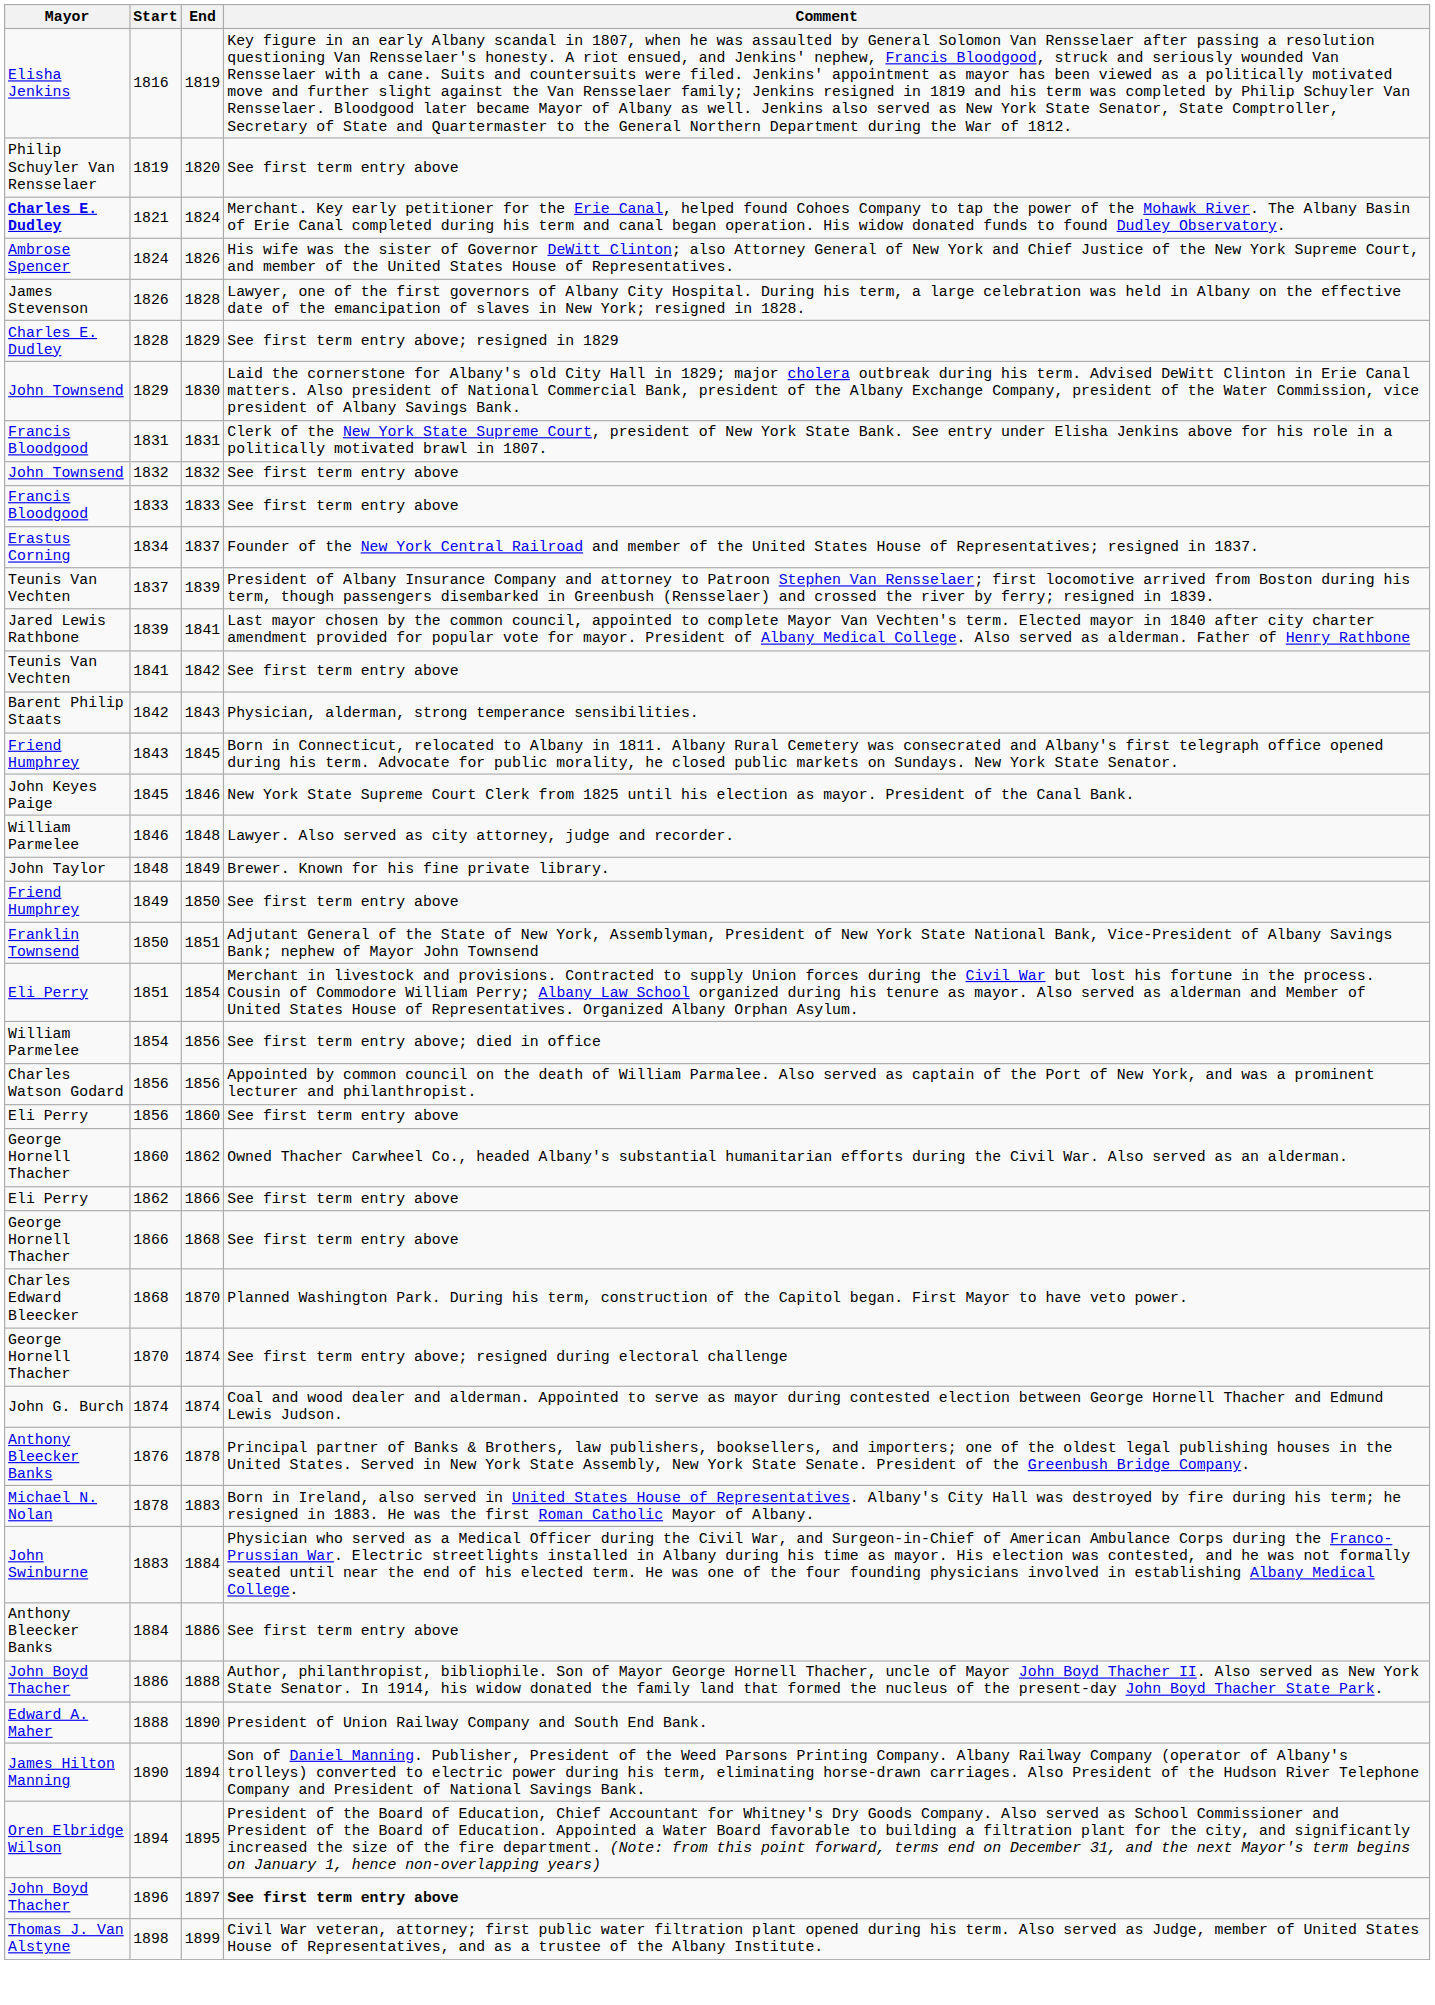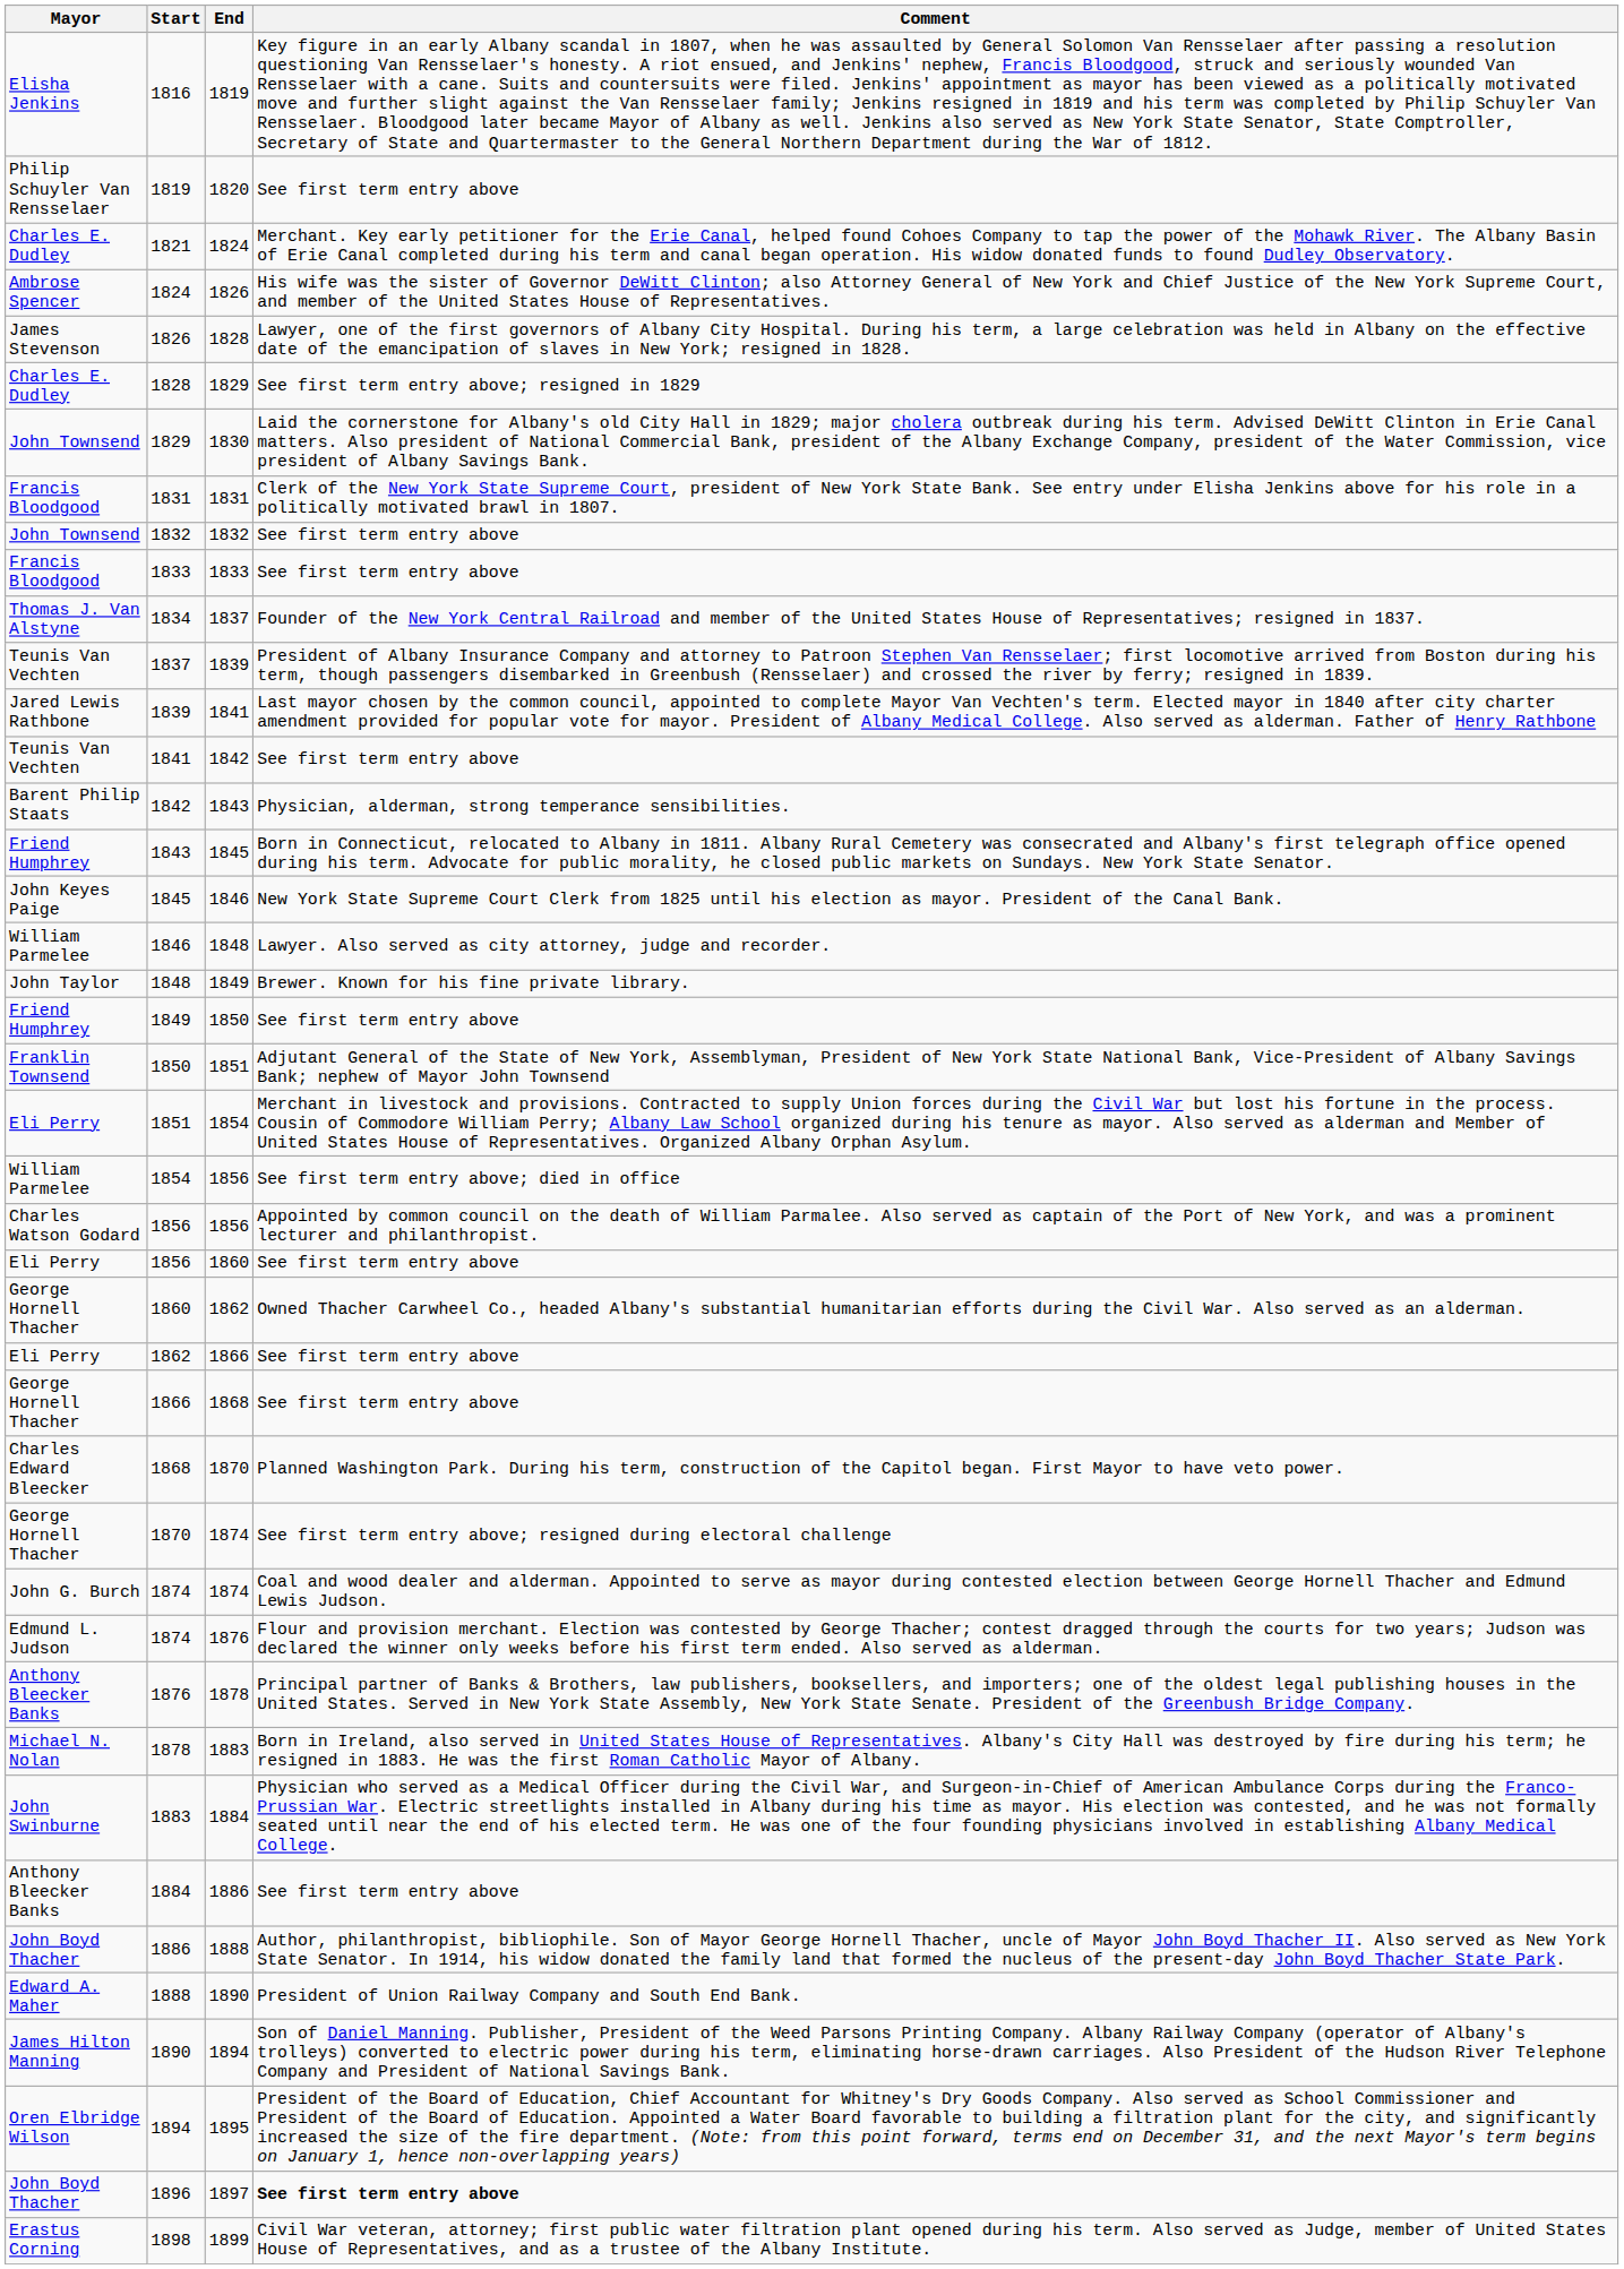1821 | Mayor: bold -> normal
1834 | Mayor: Erastus Corning -> Thomas J. Van Alstyne
+ row: Edmund L. Judson | 1874 | 1876 | Flour and provision merchant. Election was contested by George Thacher; contest dragged through the courts for two years; Judson was declared the winner only weeks before his first term ended. Also served as alderman.
1898 | Mayor: Thomas J. Van Alstyne -> Erastus Corning
